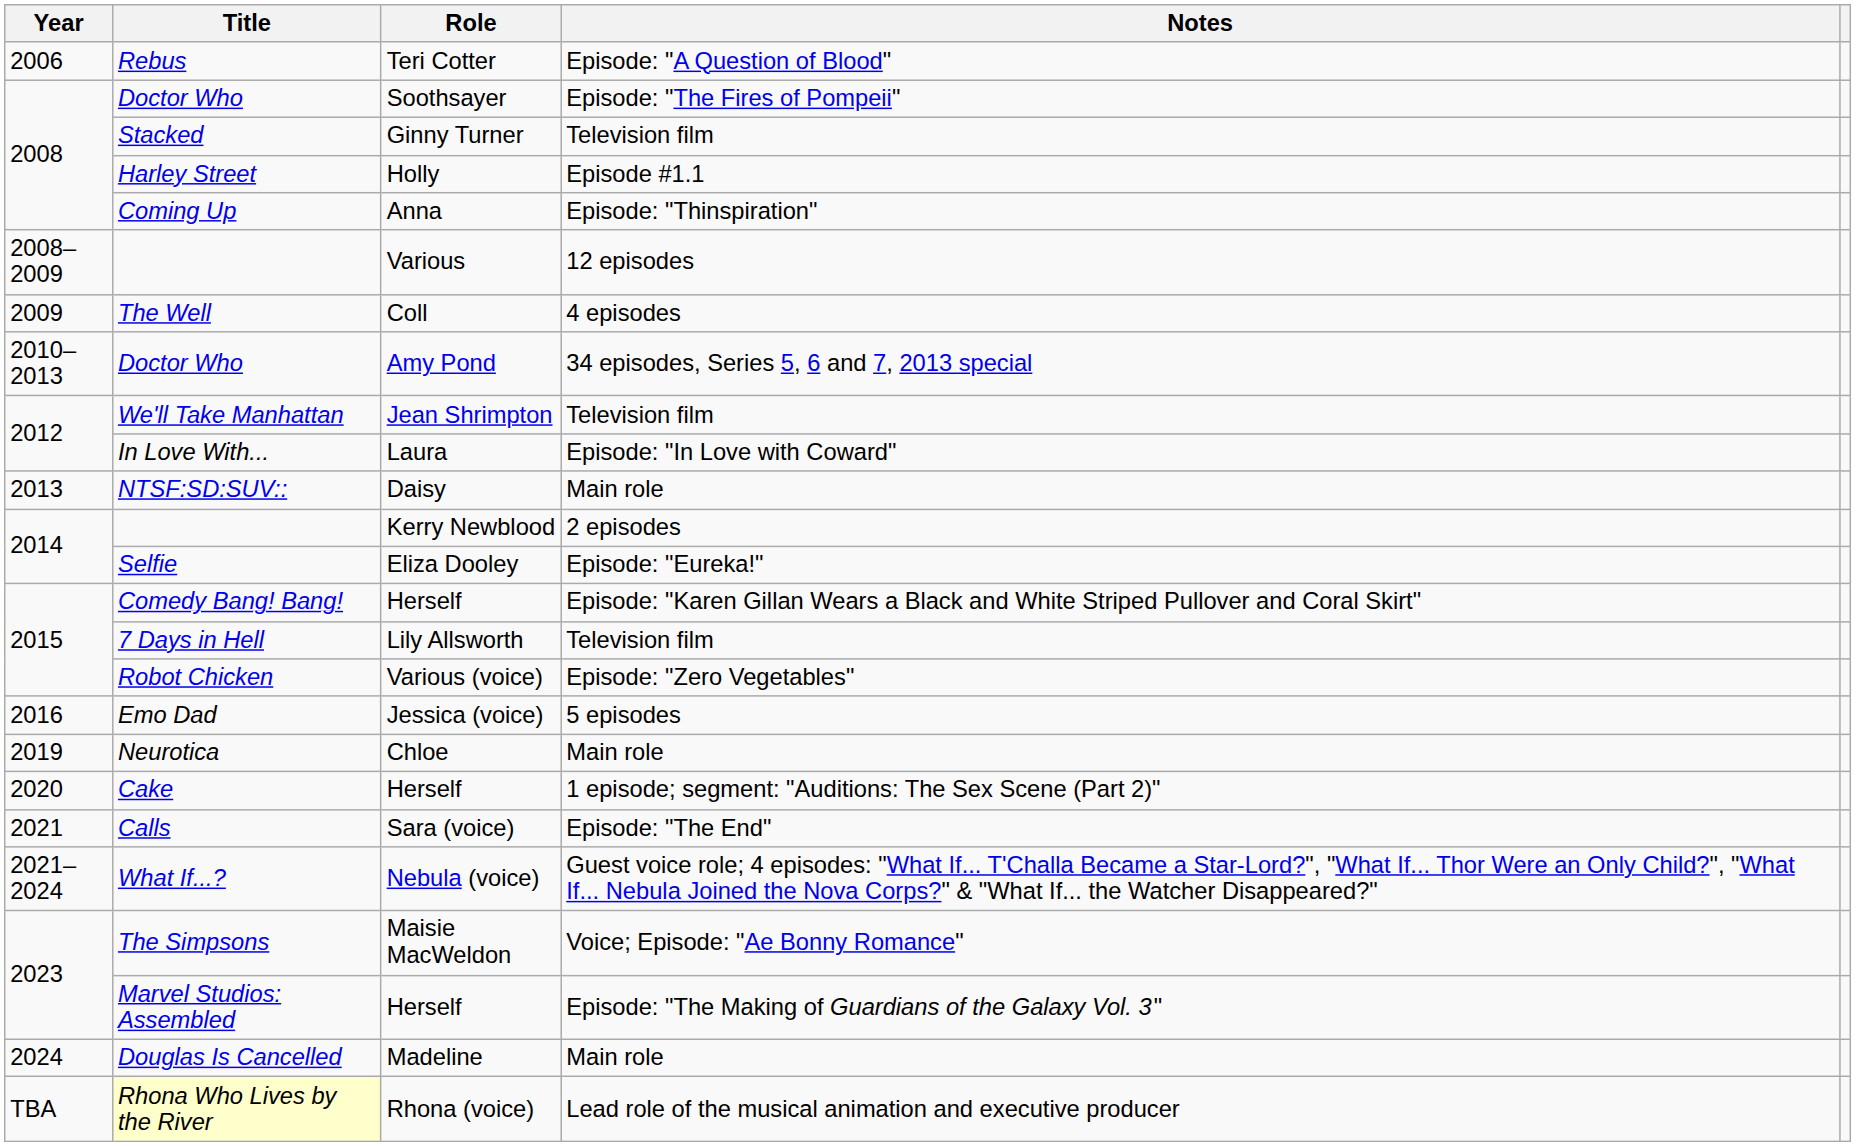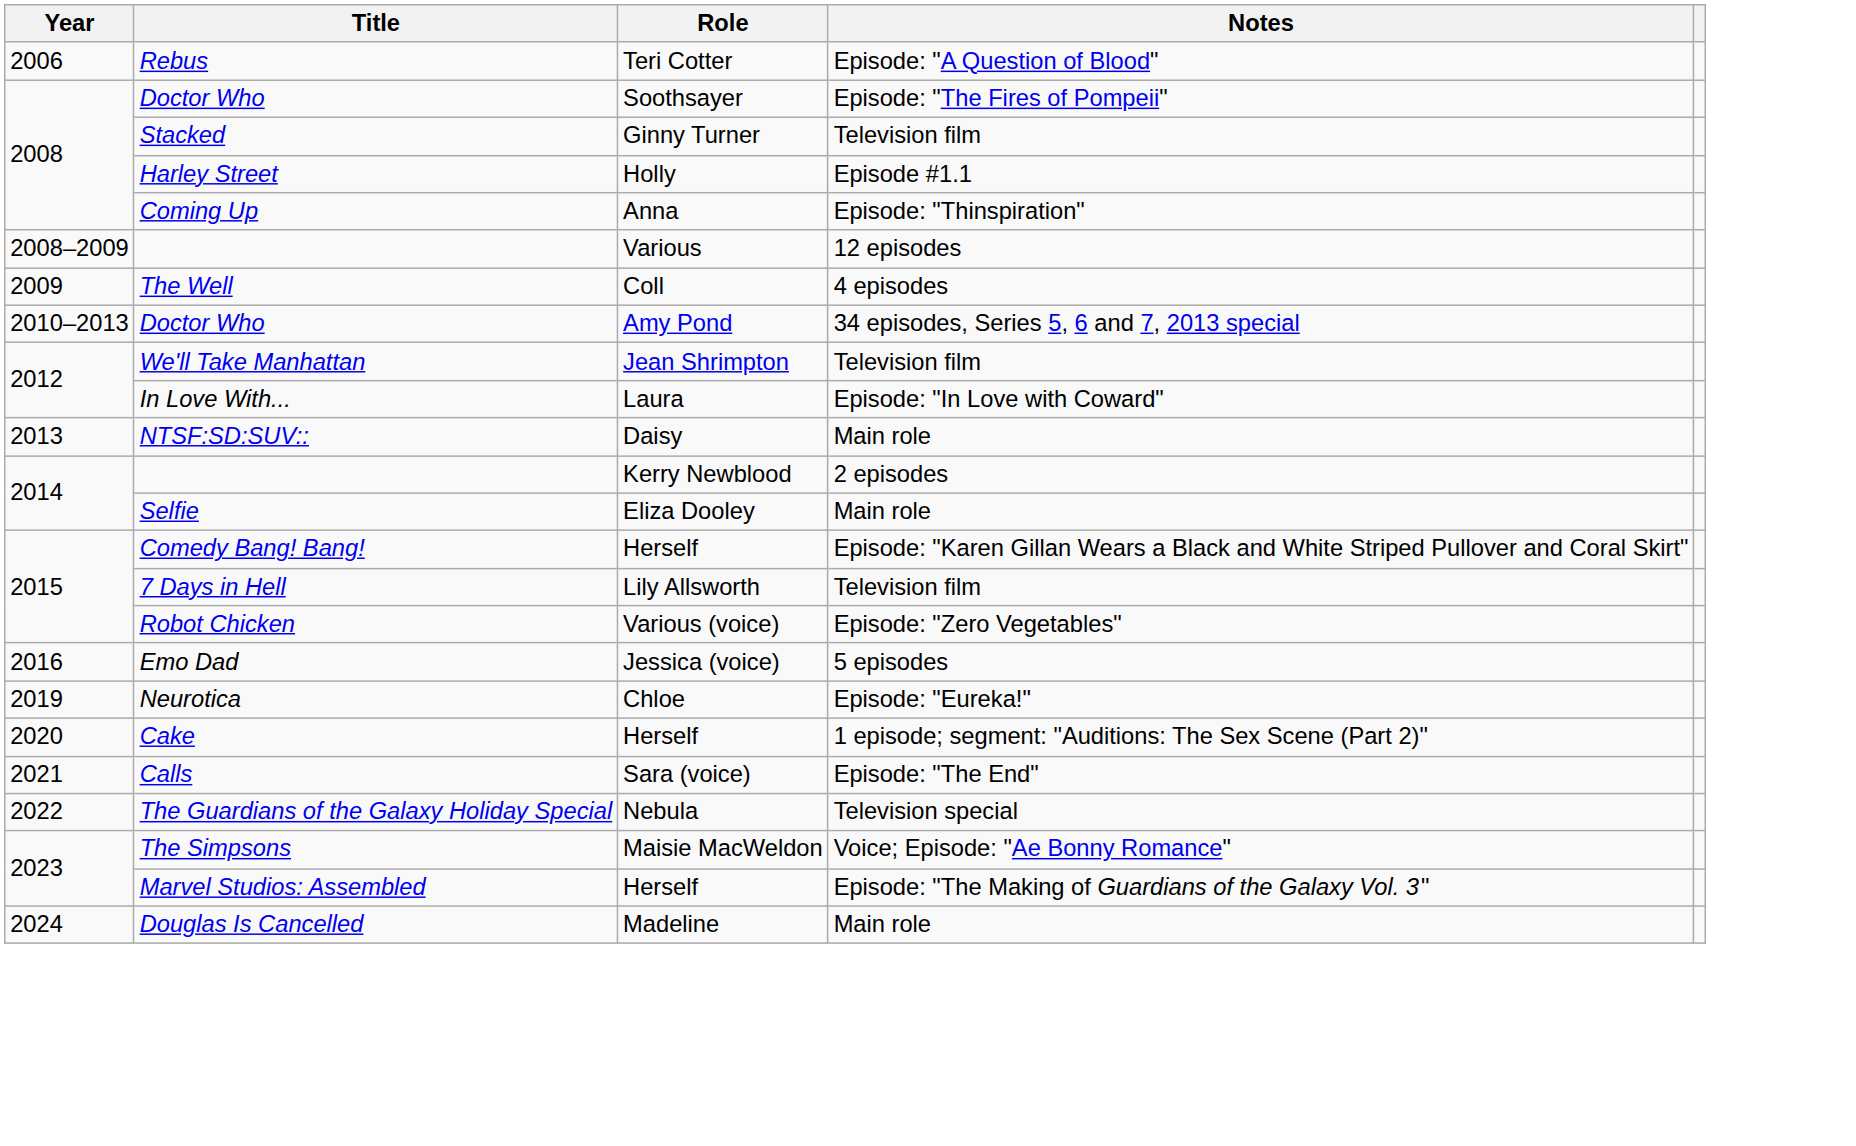Selfie | Notes: Episode: "Eureka!" -> Main role
Neurotica | Notes: Main role -> Episode: "Eureka!"
- row: 2021–2024 | What If...? | Nebula (voice) | Guest voice role; 4 episodes: "What If... T'Challa Became a Star-Lord?", "What If... Thor Were an Only Child?", "What If... Nebula Joined the Nova Corps?" & "What If... the Watcher Disappeared?"
+ row: 2022 | The Guardians of the Galaxy Holiday Special | Nebula | Television special
- row: TBA | Rhona Who Lives by the River | Rhona (voice) | Lead role of the musical animation and executive producer
